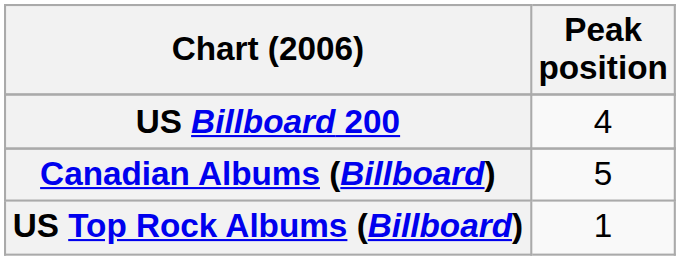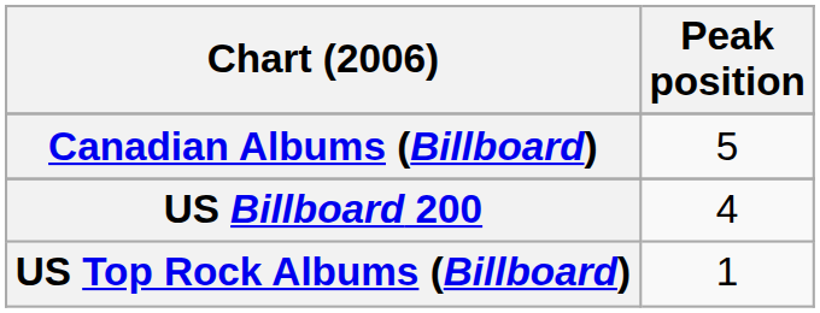rows swapped: Canadian Albums (Billboard) <-> US Billboard 200
